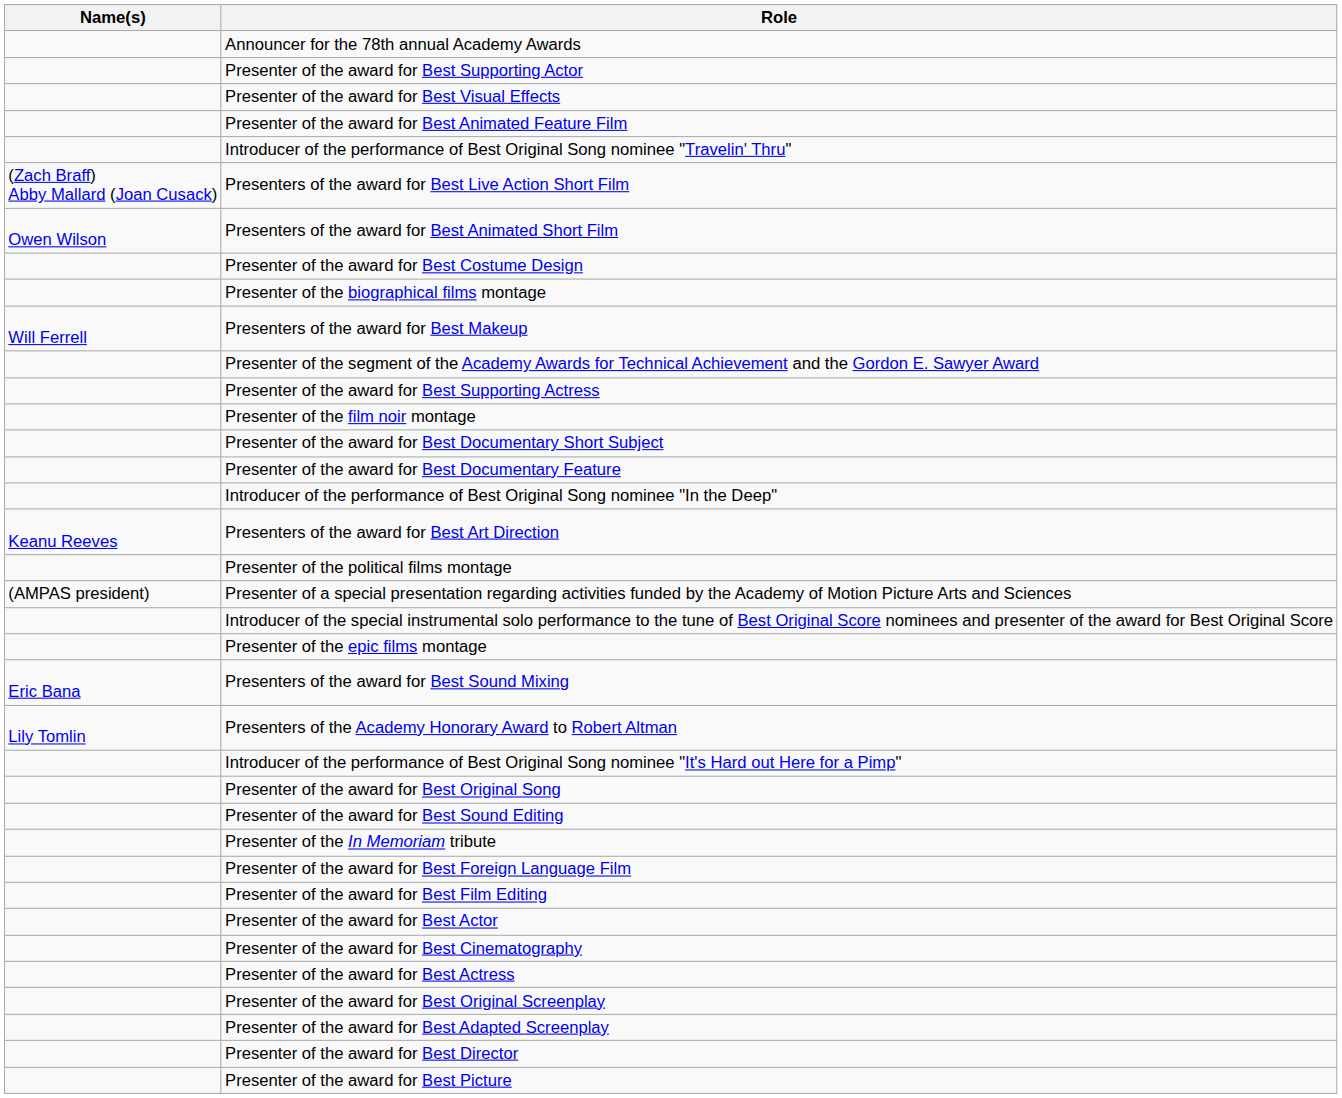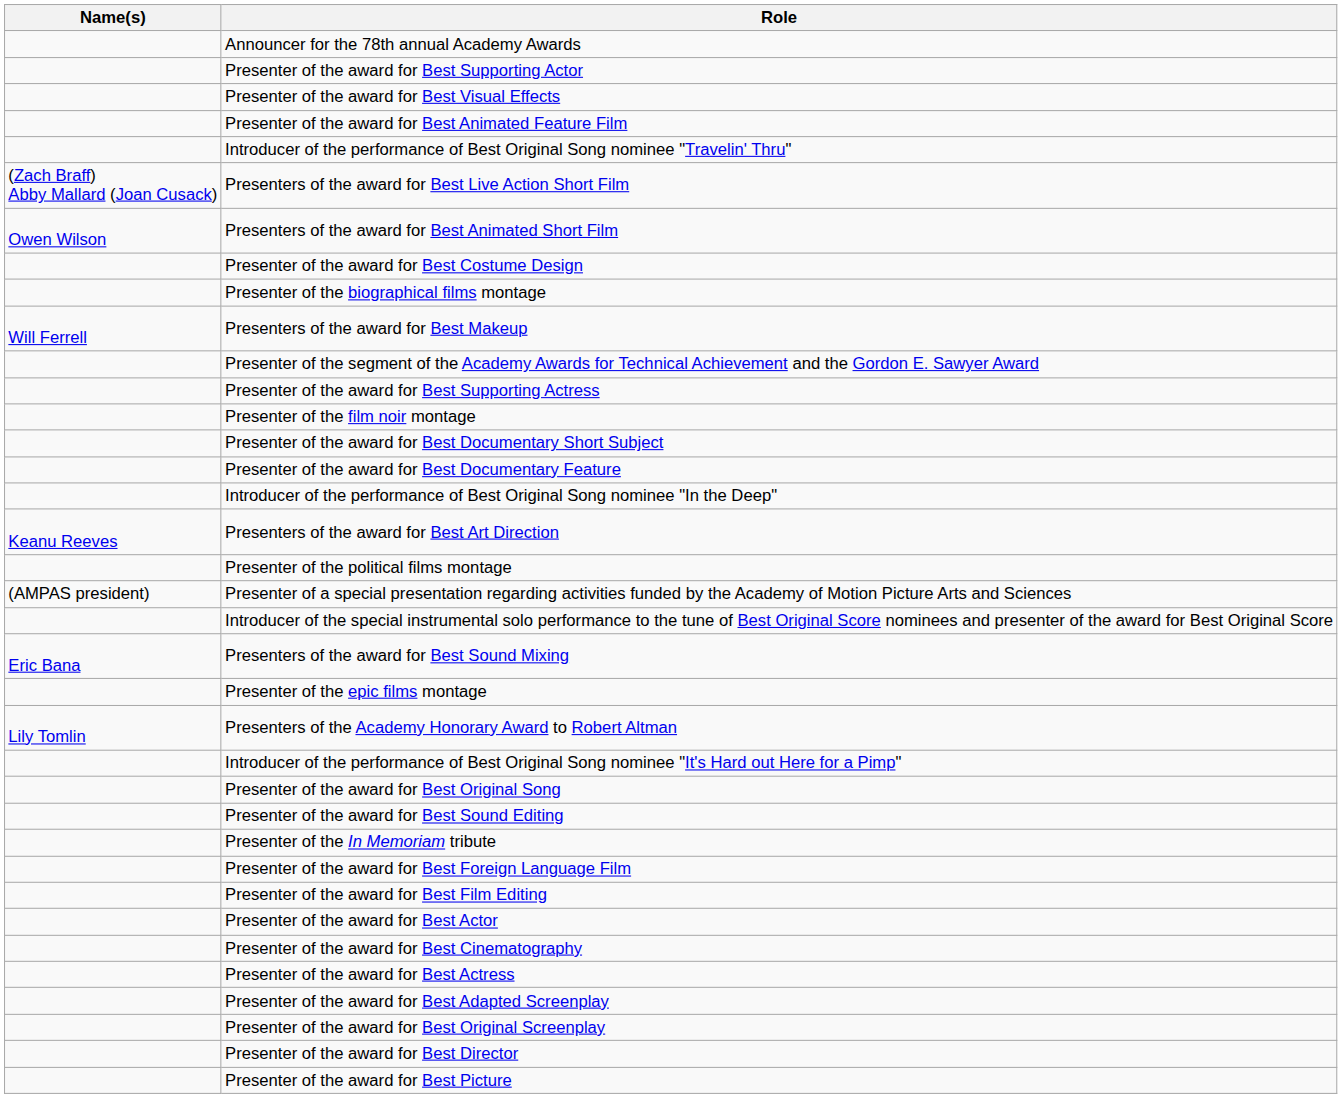rows swapped: Presenter of the epic films montage <-> Presenters of the award for Best Sound Mixing
rows swapped: Presenter of the award for Best Adapted Screenplay <-> Presenter of the award for Best Original Screenplay
